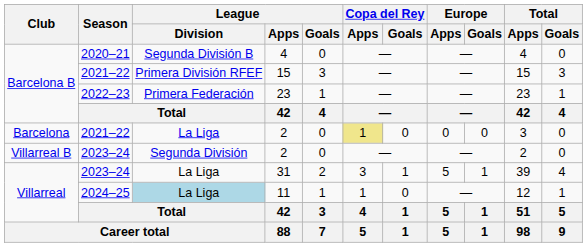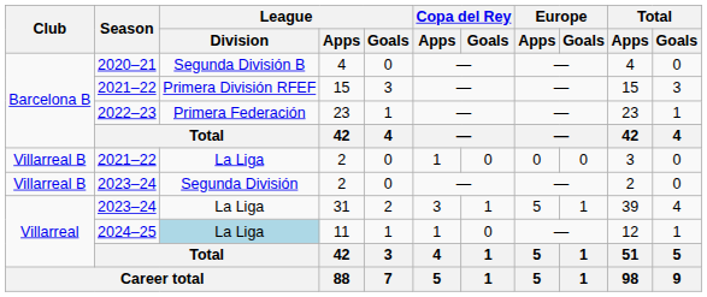2021–22 / 2 | Club: Barcelona -> Villarreal B
2021–22 / 2 | Copa del Rey / Apps: khaki background -> no background
